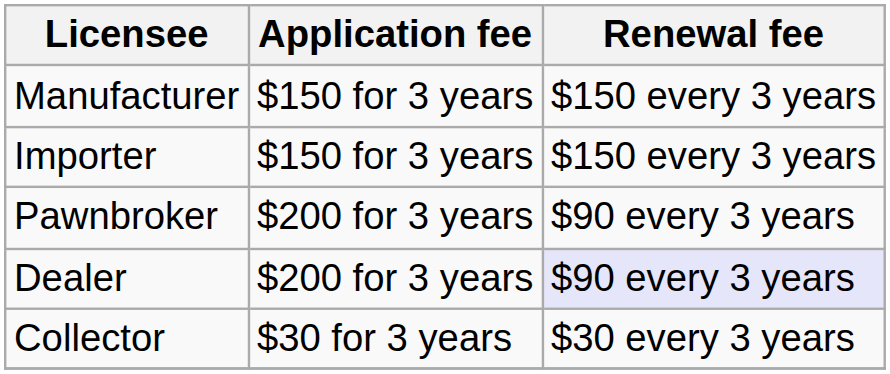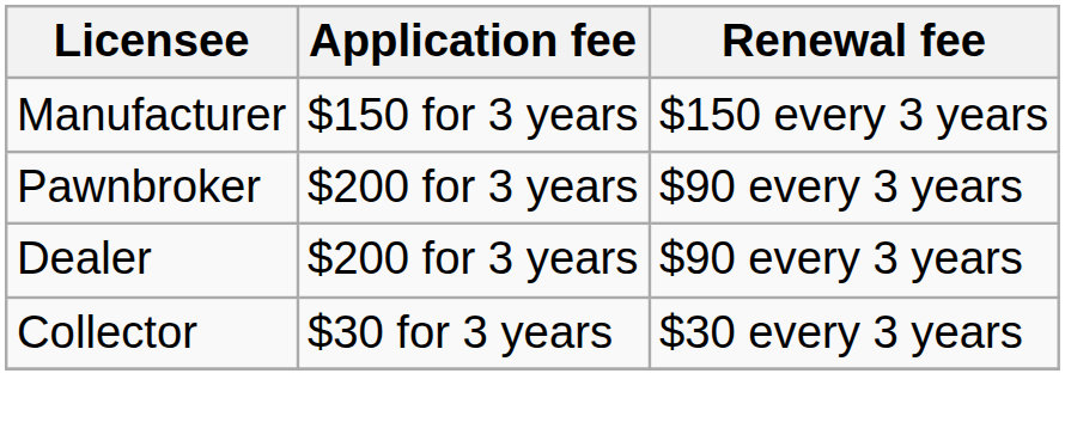- row: Importer | $150 for 3 years | $150 every 3 years
Dealer | Renewal fee: lavender background -> no background
